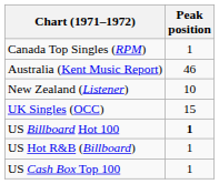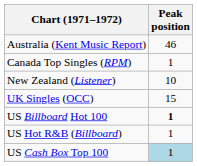rows swapped: Australia (Kent Music Report) <-> Canada Top Singles (RPM)
US Cash Box Top 100 | Peak position: no background -> lightblue background
